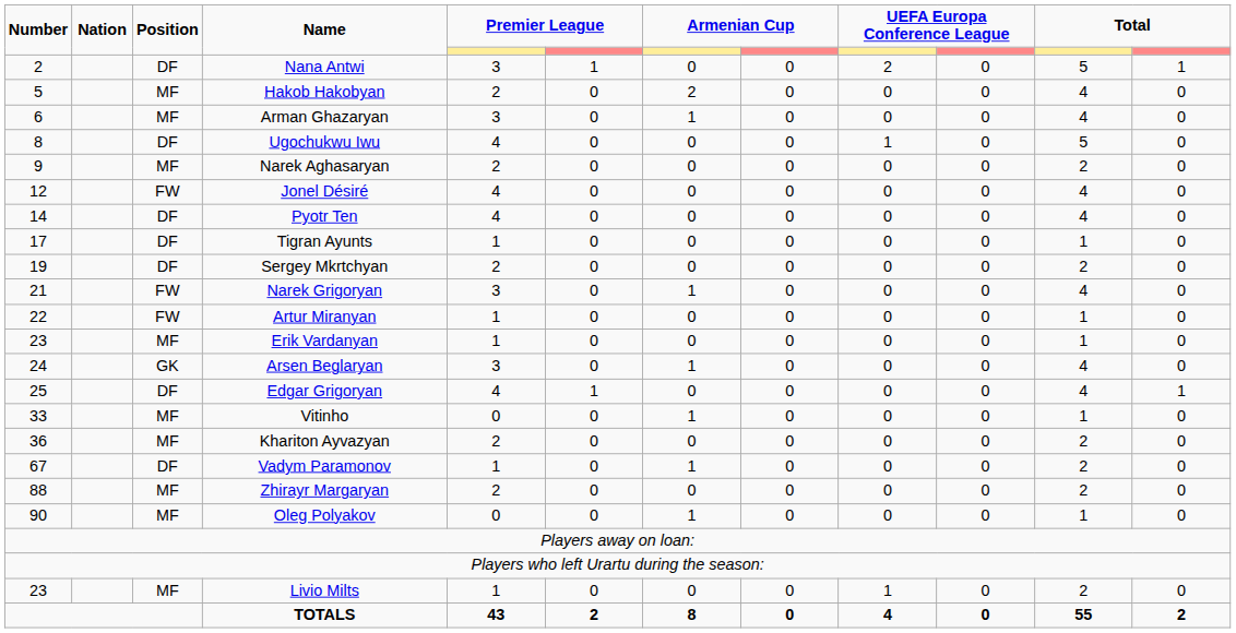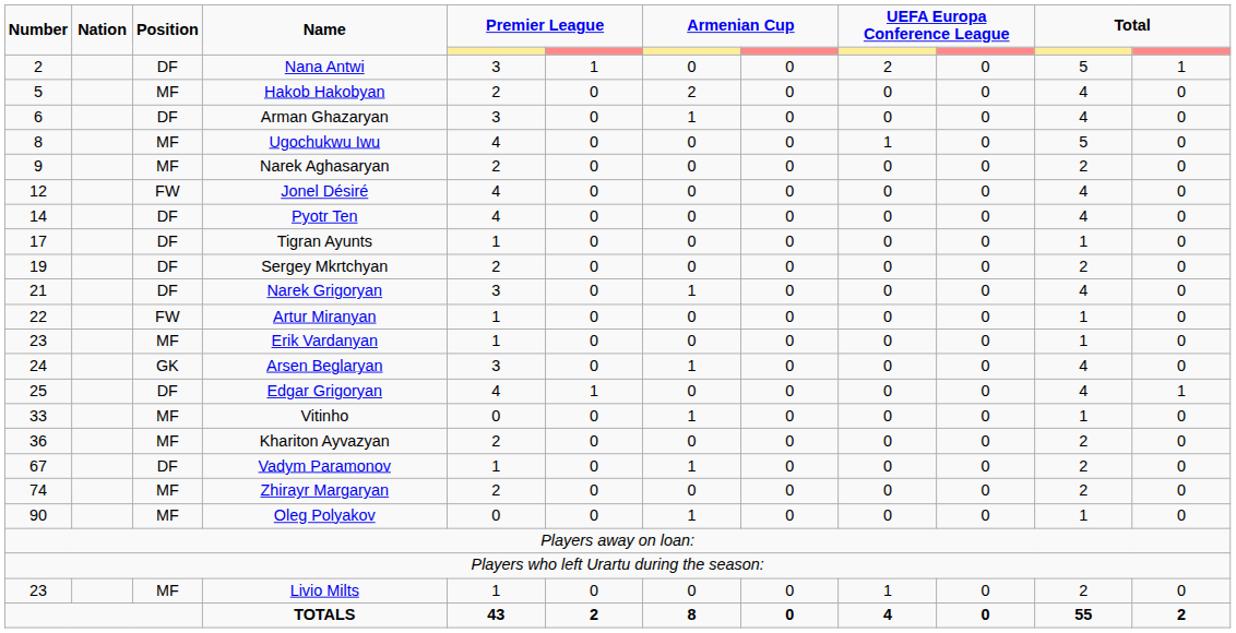Arman Ghazaryan | Position: MF -> DF
Ugochukwu Iwu | Position: DF -> MF
Narek Grigoryan | Position: FW -> DF
Zhirayr Margaryan | Number: 88 -> 74
